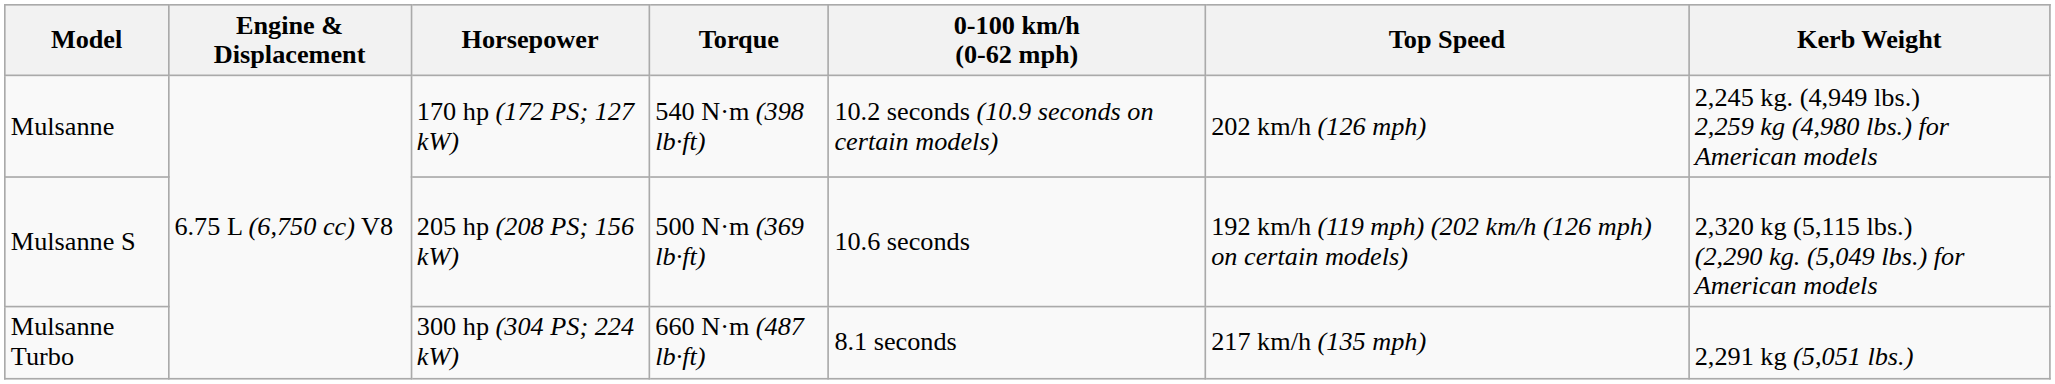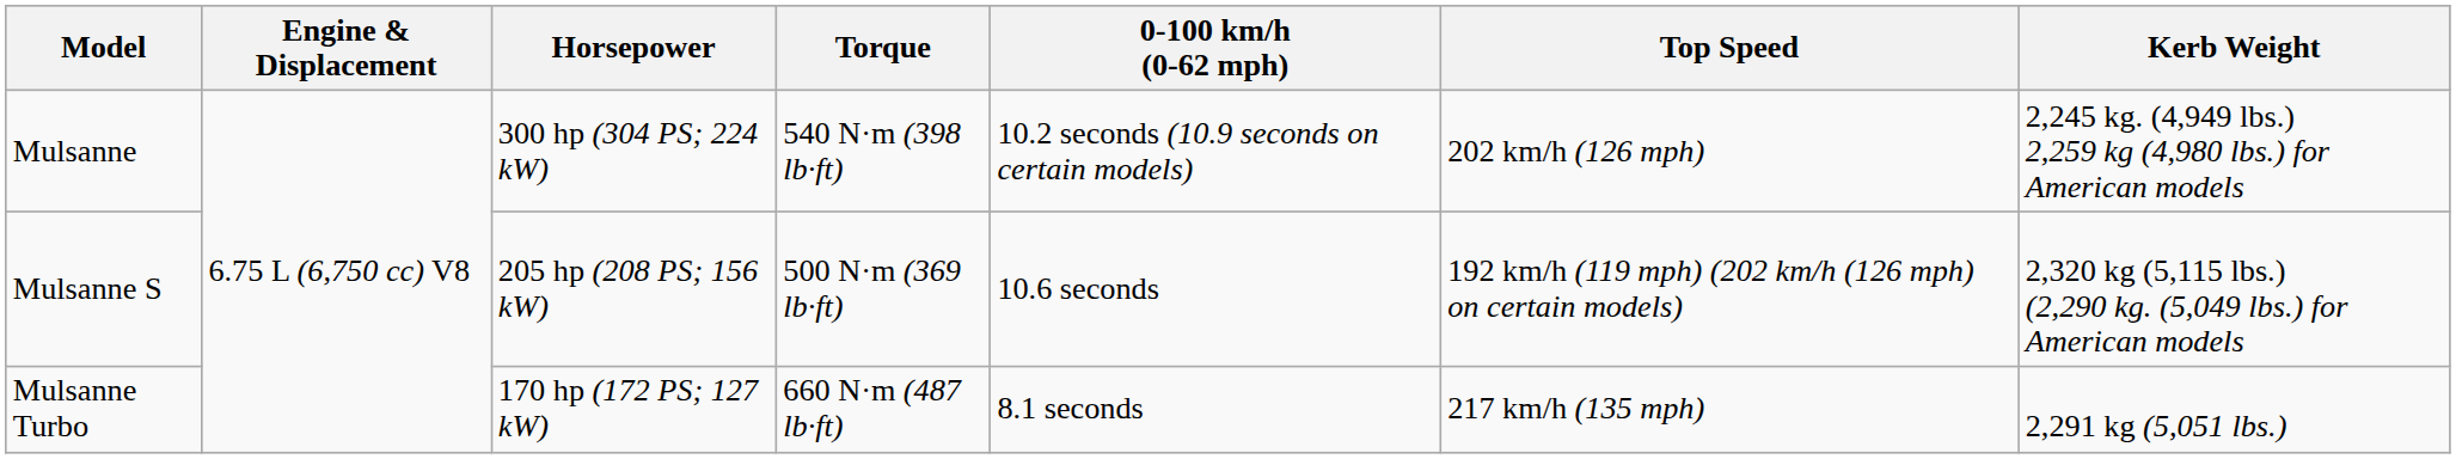Mulsanne | Horsepower: 170 hp (172 PS; 127 kW) -> 300 hp (304 PS; 224 kW)
Mulsanne Turbo | Horsepower: 300 hp (304 PS; 224 kW) -> 170 hp (172 PS; 127 kW)
